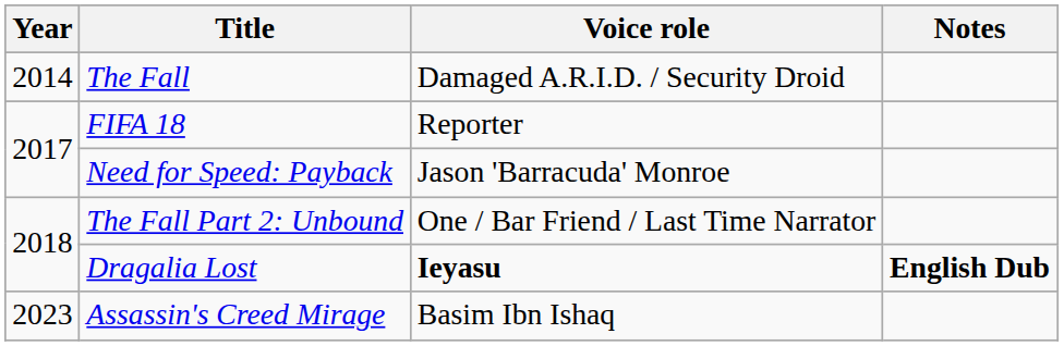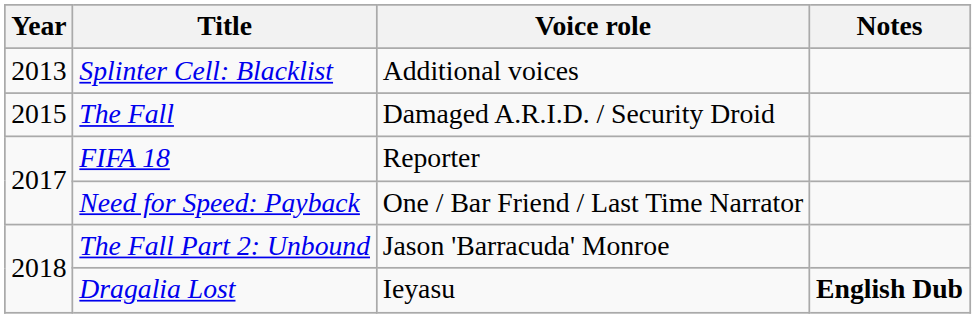+ row: 2013 | Splinter Cell: Blacklist | Additional voices
The Fall | Year: 2014 -> 2015
Need for Speed: Payback | Voice role: Jason 'Barracuda' Monroe -> One / Bar Friend / Last Time Narrator
The Fall Part 2: Unbound | Voice role: One / Bar Friend / Last Time Narrator -> Jason 'Barracuda' Monroe
Dragalia Lost | Voice role: bold -> normal
- row: 2023 | Assassin's Creed Mirage | Basim Ibn Ishaq
